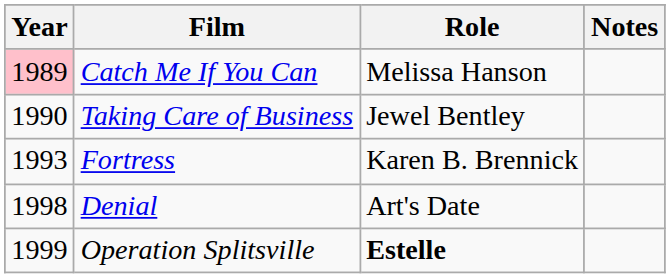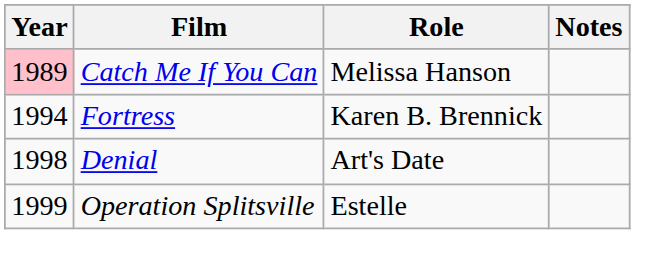- row: 1990 | Taking Care of Business | Jewel Bentley
Fortress | Year: 1993 -> 1994
Operation Splitsville | Role: bold -> normal
